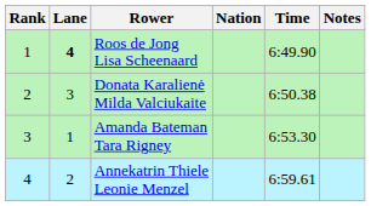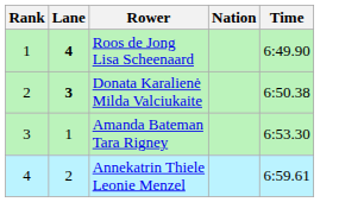- column: Notes
Donata Karalienė Milda Valciukaite | Lane: normal -> bold
